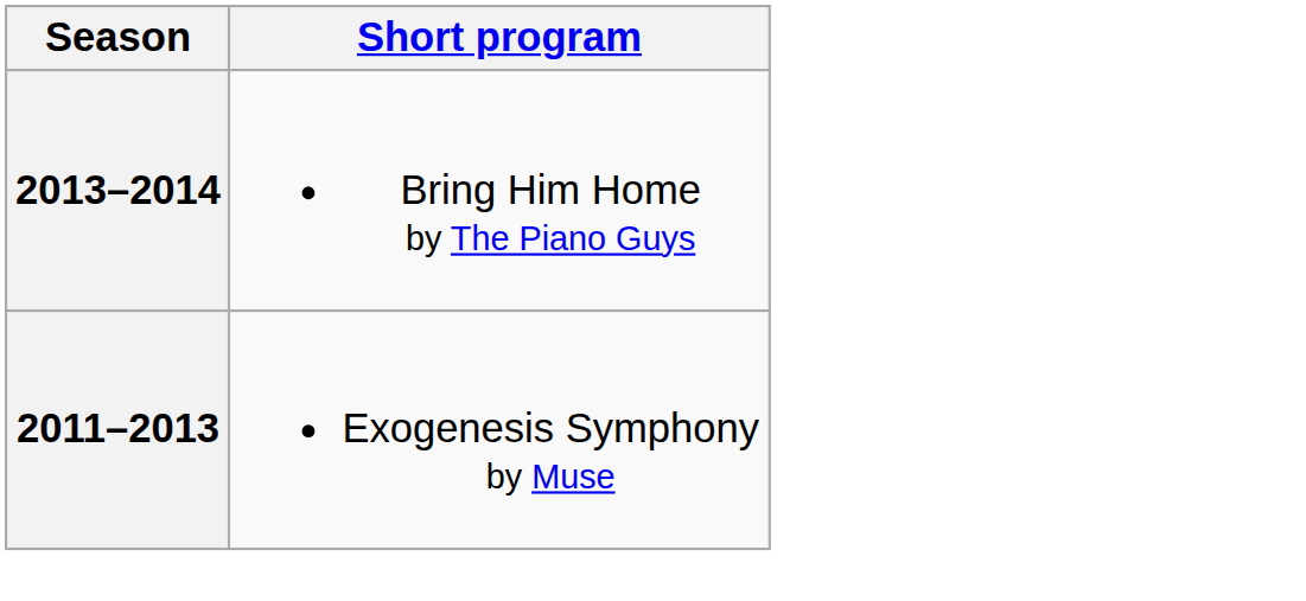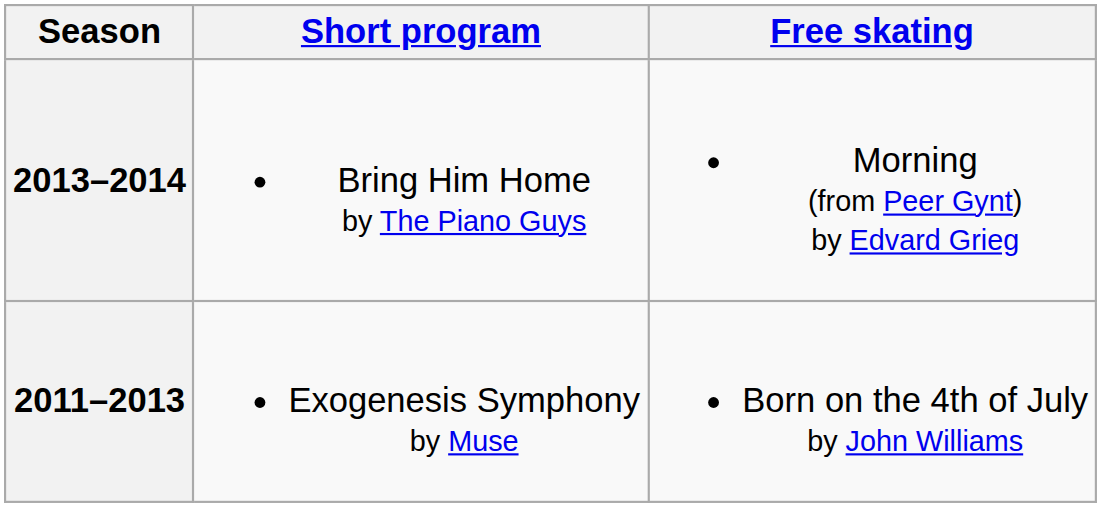+ column: Free skating | Morning (from Peer Gynt) by Edvard Grieg | Born on the 4th of July by John Williams
